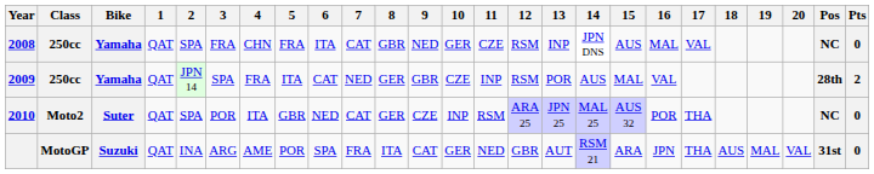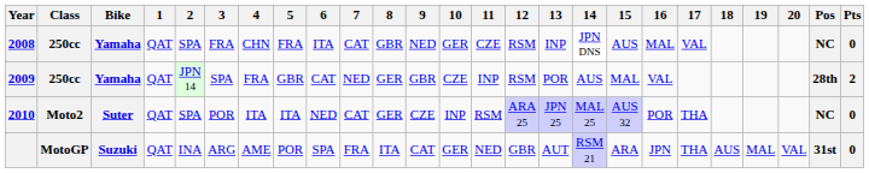2009 | 5: ITA -> GBR
2010 | 5: GBR -> ITA
